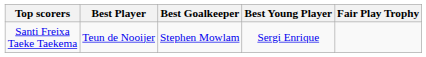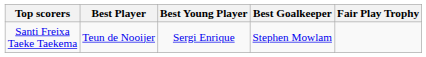columns swapped: Best Young Player <-> Best Goalkeeper
